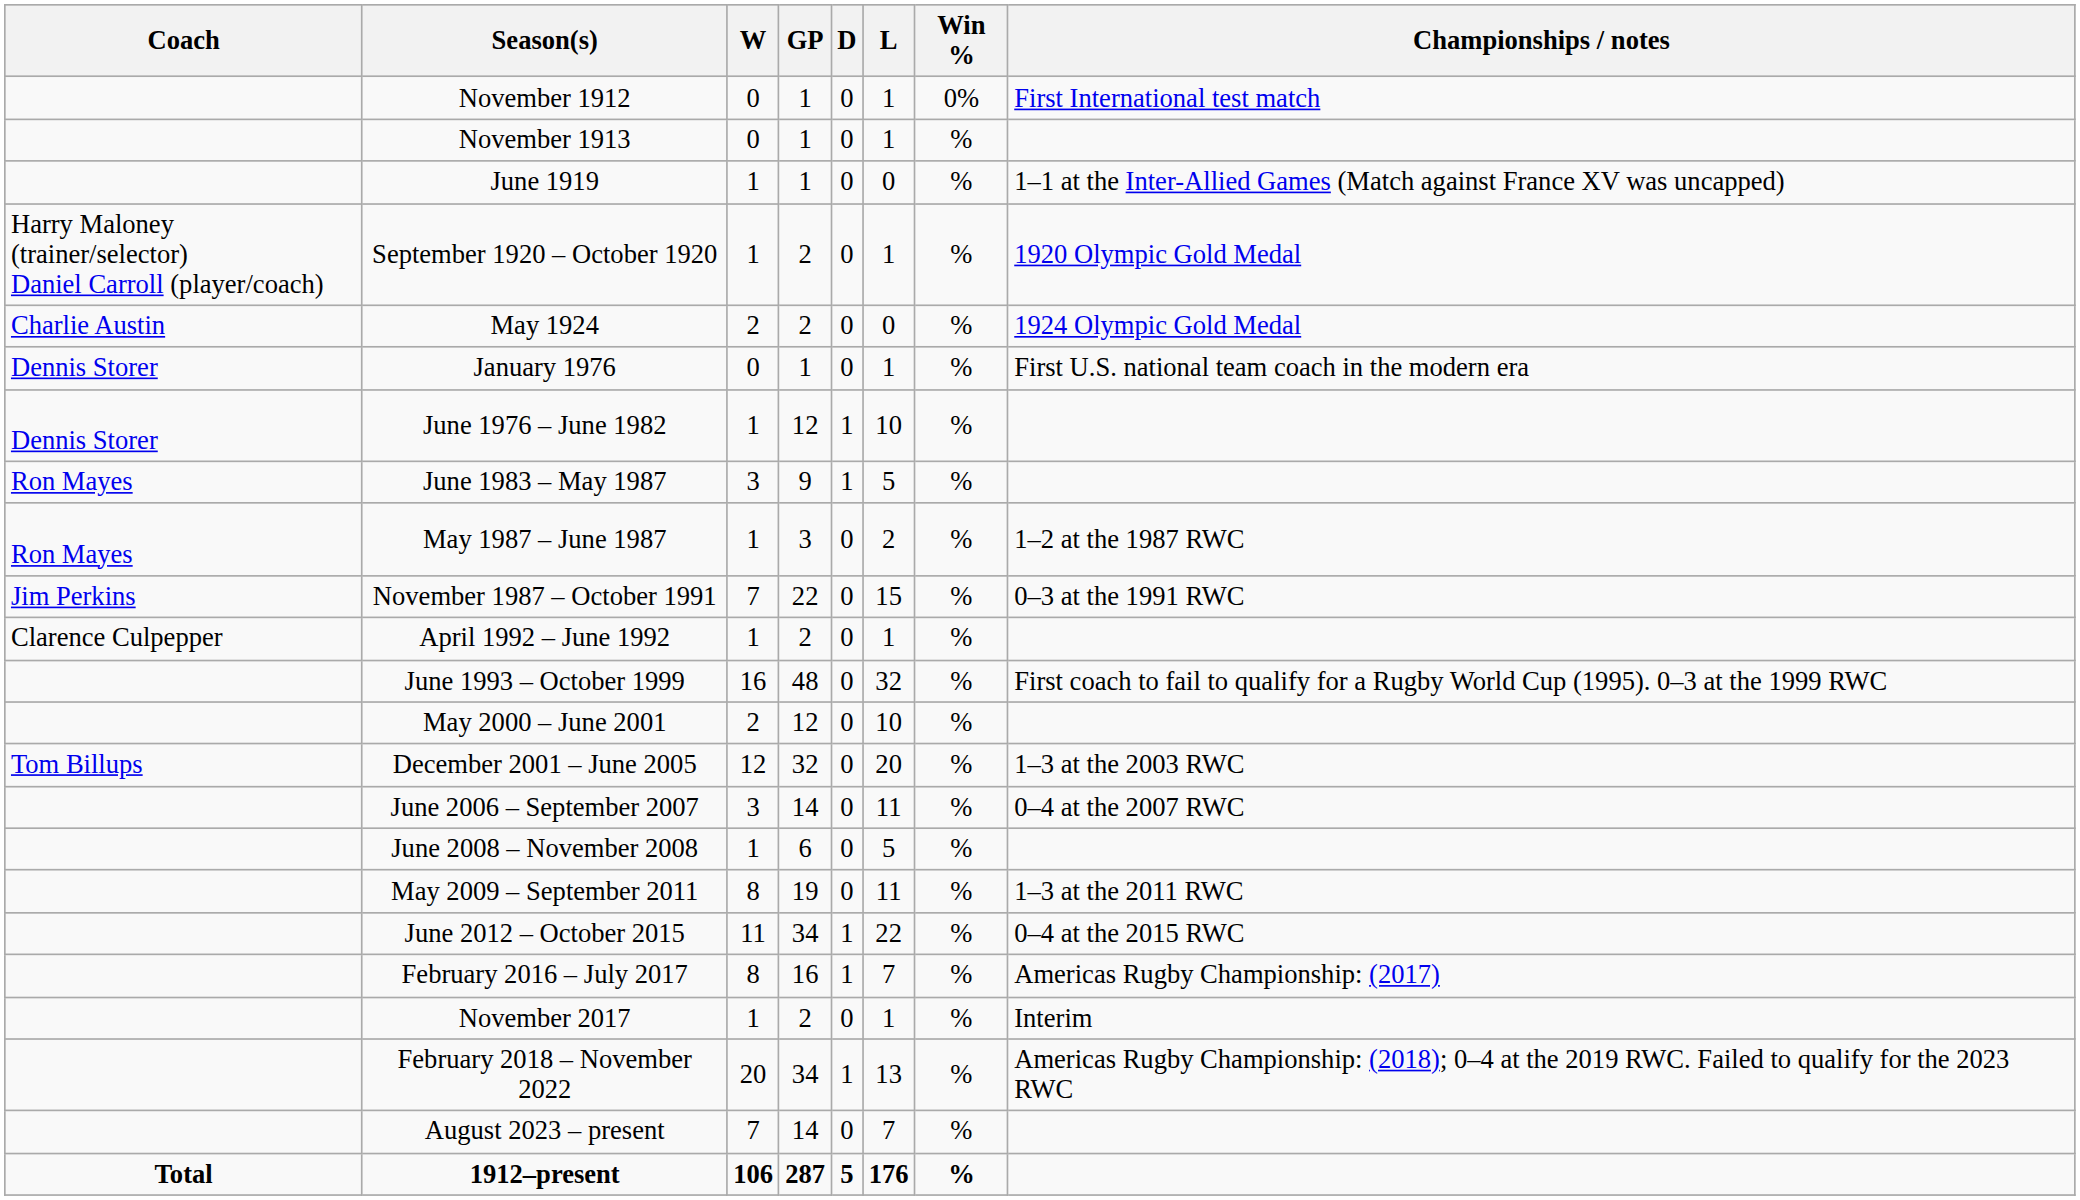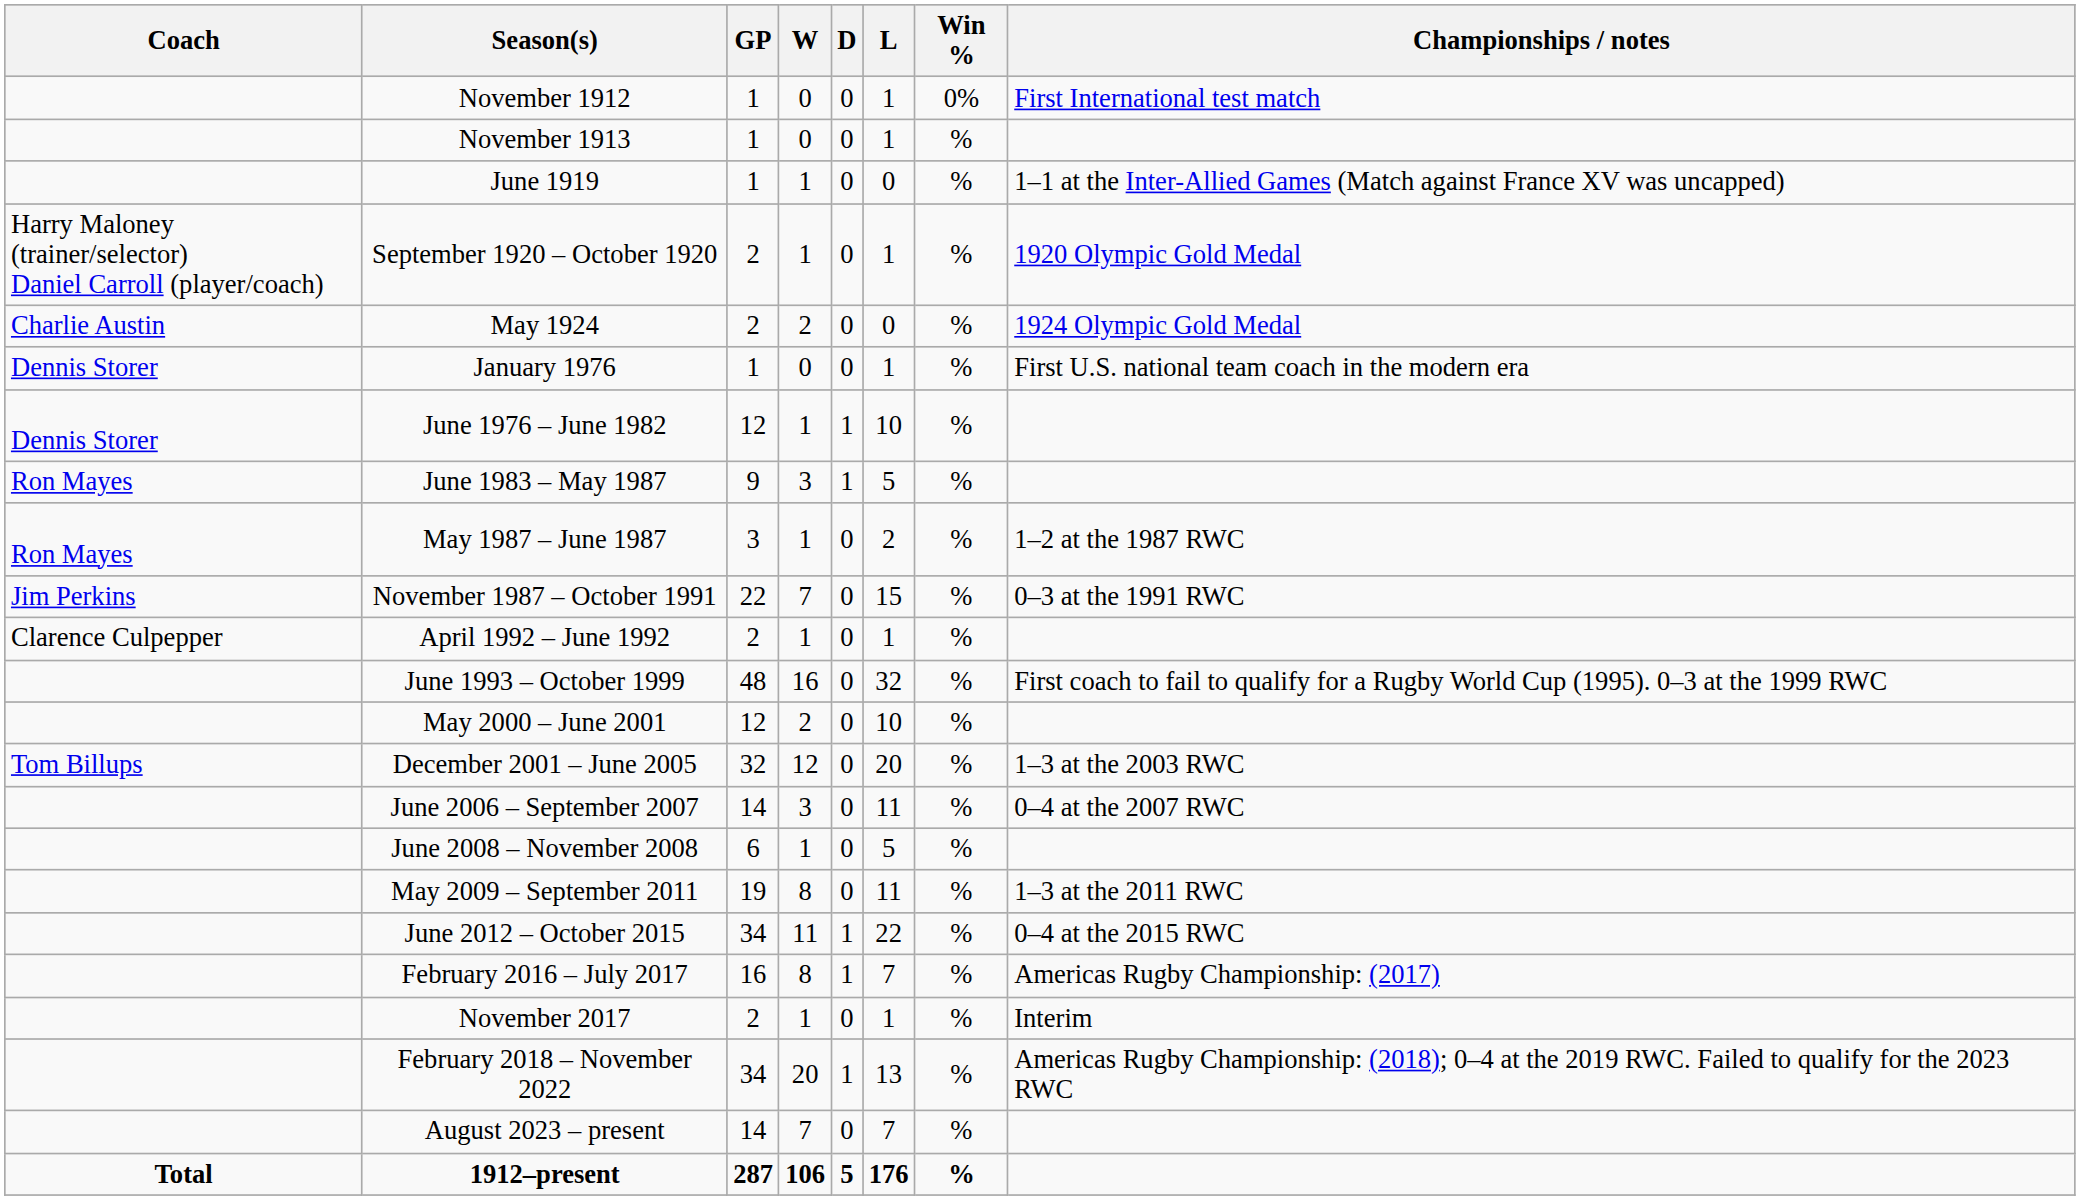columns swapped: GP <-> W
